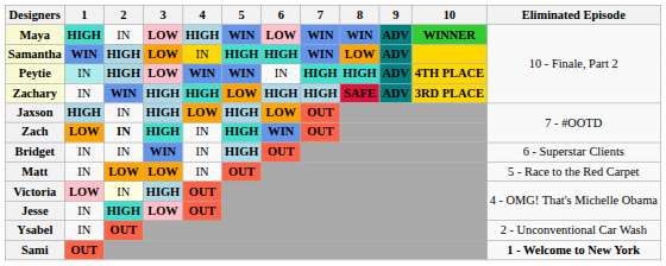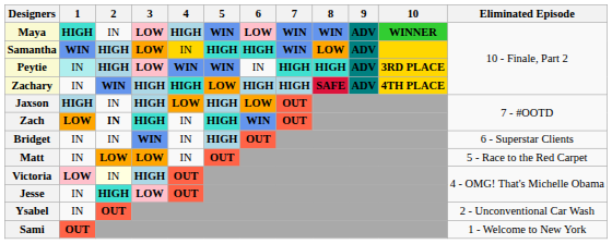Peytie | 10: 4TH PLACE -> 3RD PLACE
Zachary | 10: 3RD PLACE -> 4TH PLACE
Sami | Eliminated Episode: bold -> normal
